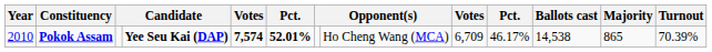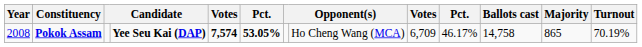Pokok Assam | Year: 2010 -> 2008
Pokok Assam | column 6: 52.01% -> 53.05%
Pokok Assam | Ballots cast: 14,538 -> 14,758
Pokok Assam | Turnout: 70.39% -> 70.19%
